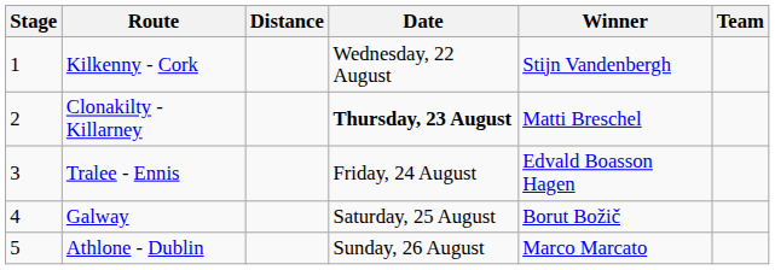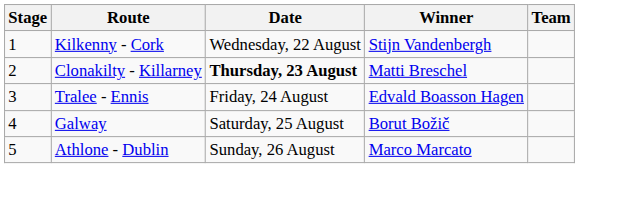- column: Distance
